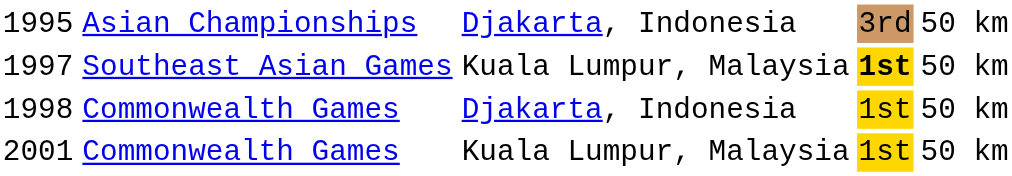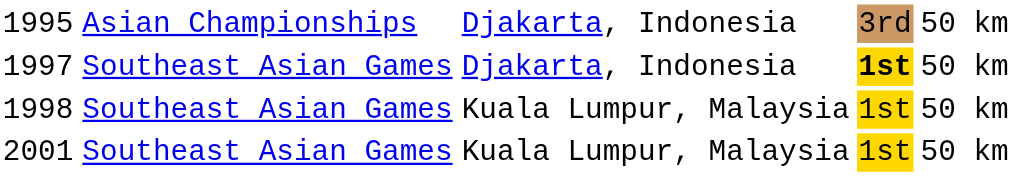1997 | column 3: Kuala Lumpur, Malaysia -> Djakarta, Indonesia
1998 | column 2: Commonwealth Games -> Southeast Asian Games
1998 | column 3: Djakarta, Indonesia -> Kuala Lumpur, Malaysia
2001 | column 2: Commonwealth Games -> Southeast Asian Games
